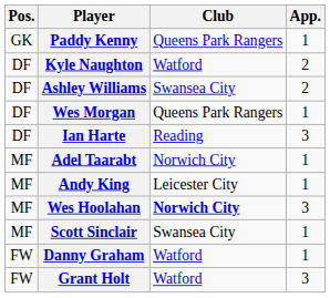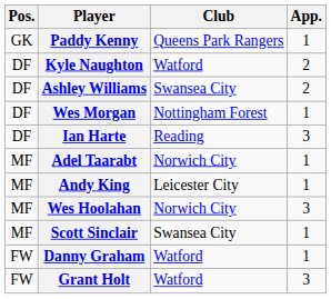Wes Morgan | Club: Queens Park Rangers -> Nottingham Forest
Wes Hoolahan | Club: bold -> normal
